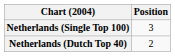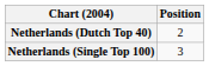rows swapped: Netherlands (Dutch Top 40) <-> Netherlands (Single Top 100)
